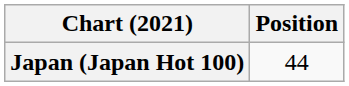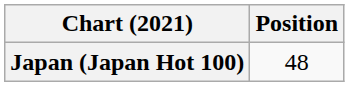Japan (Japan Hot 100) | Position: 44 -> 48
